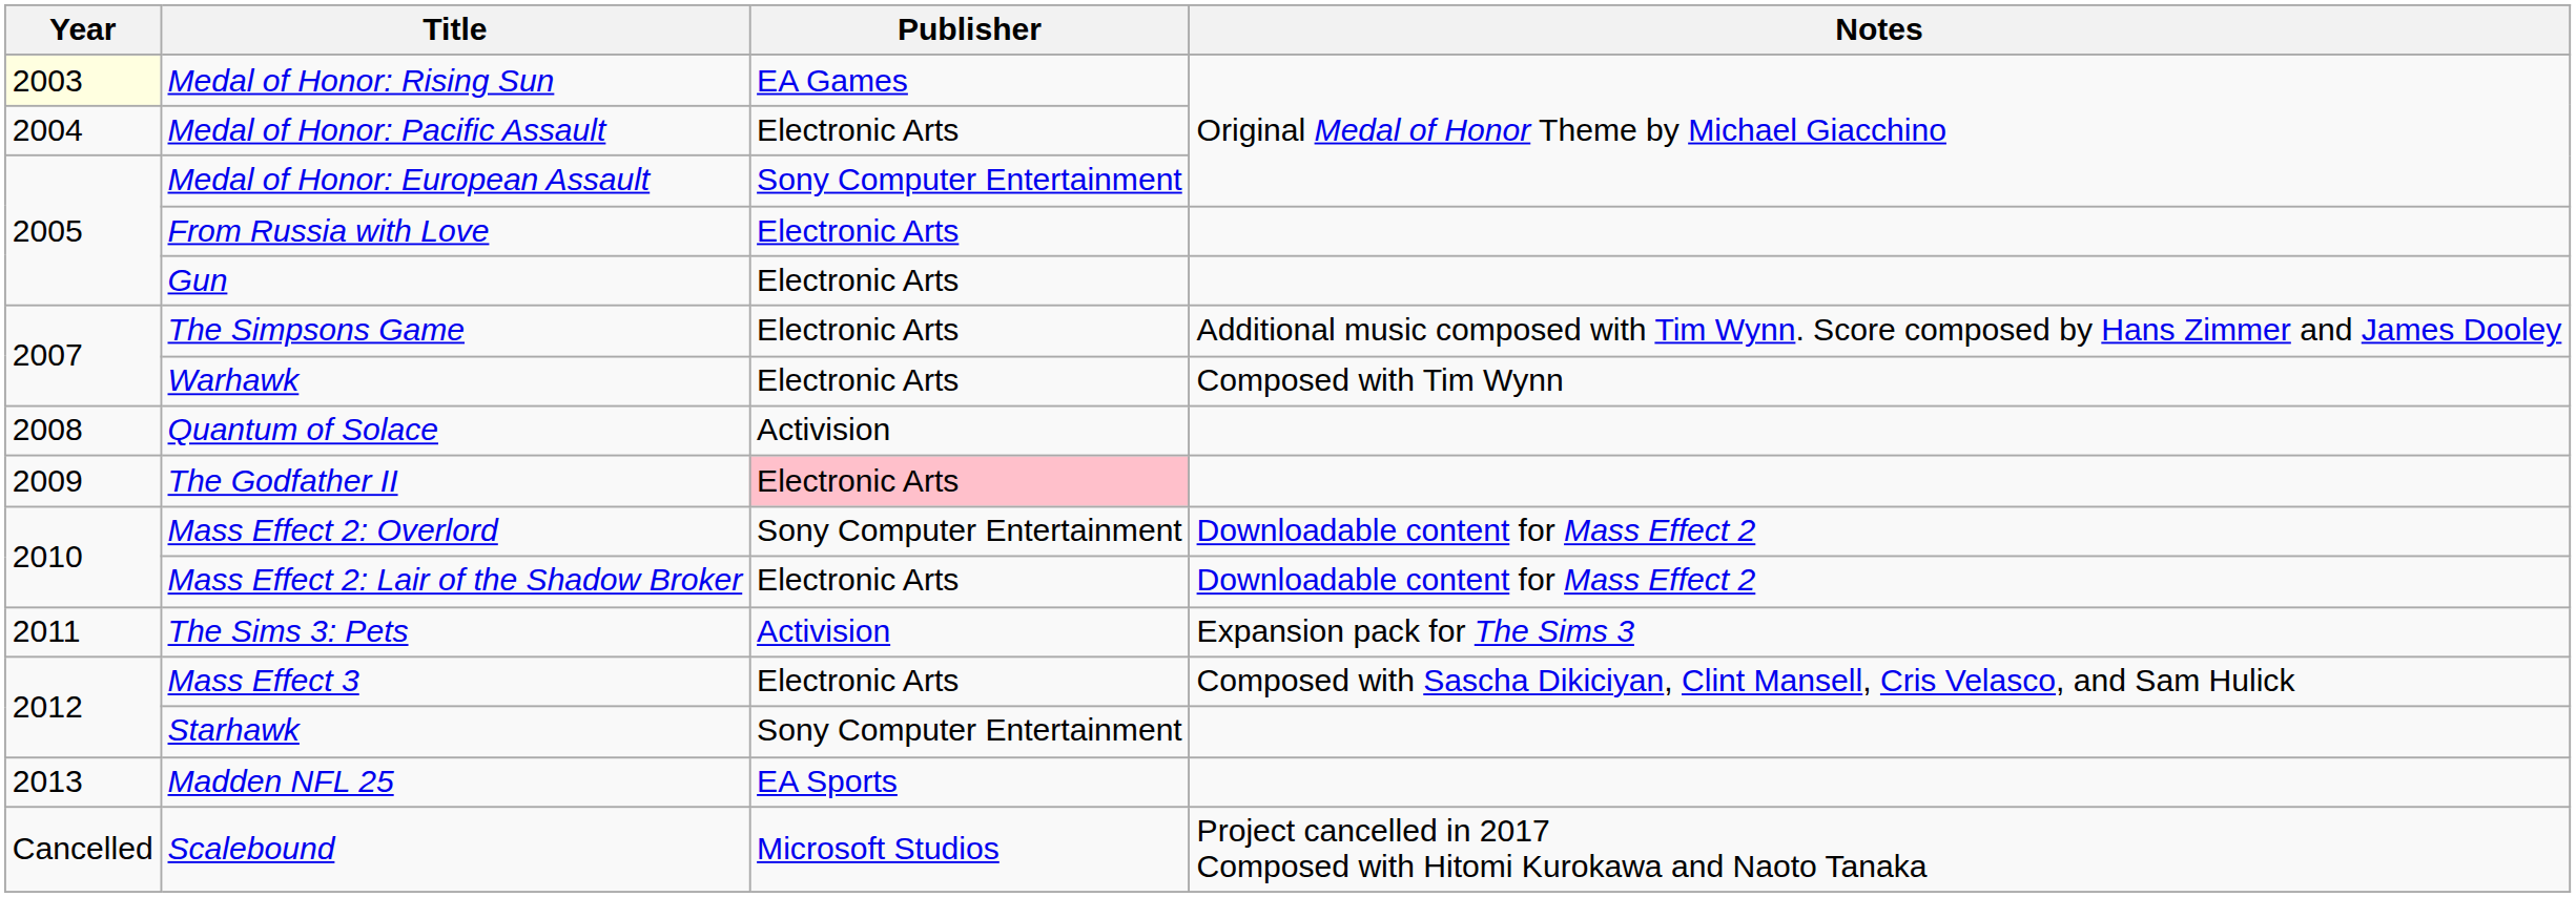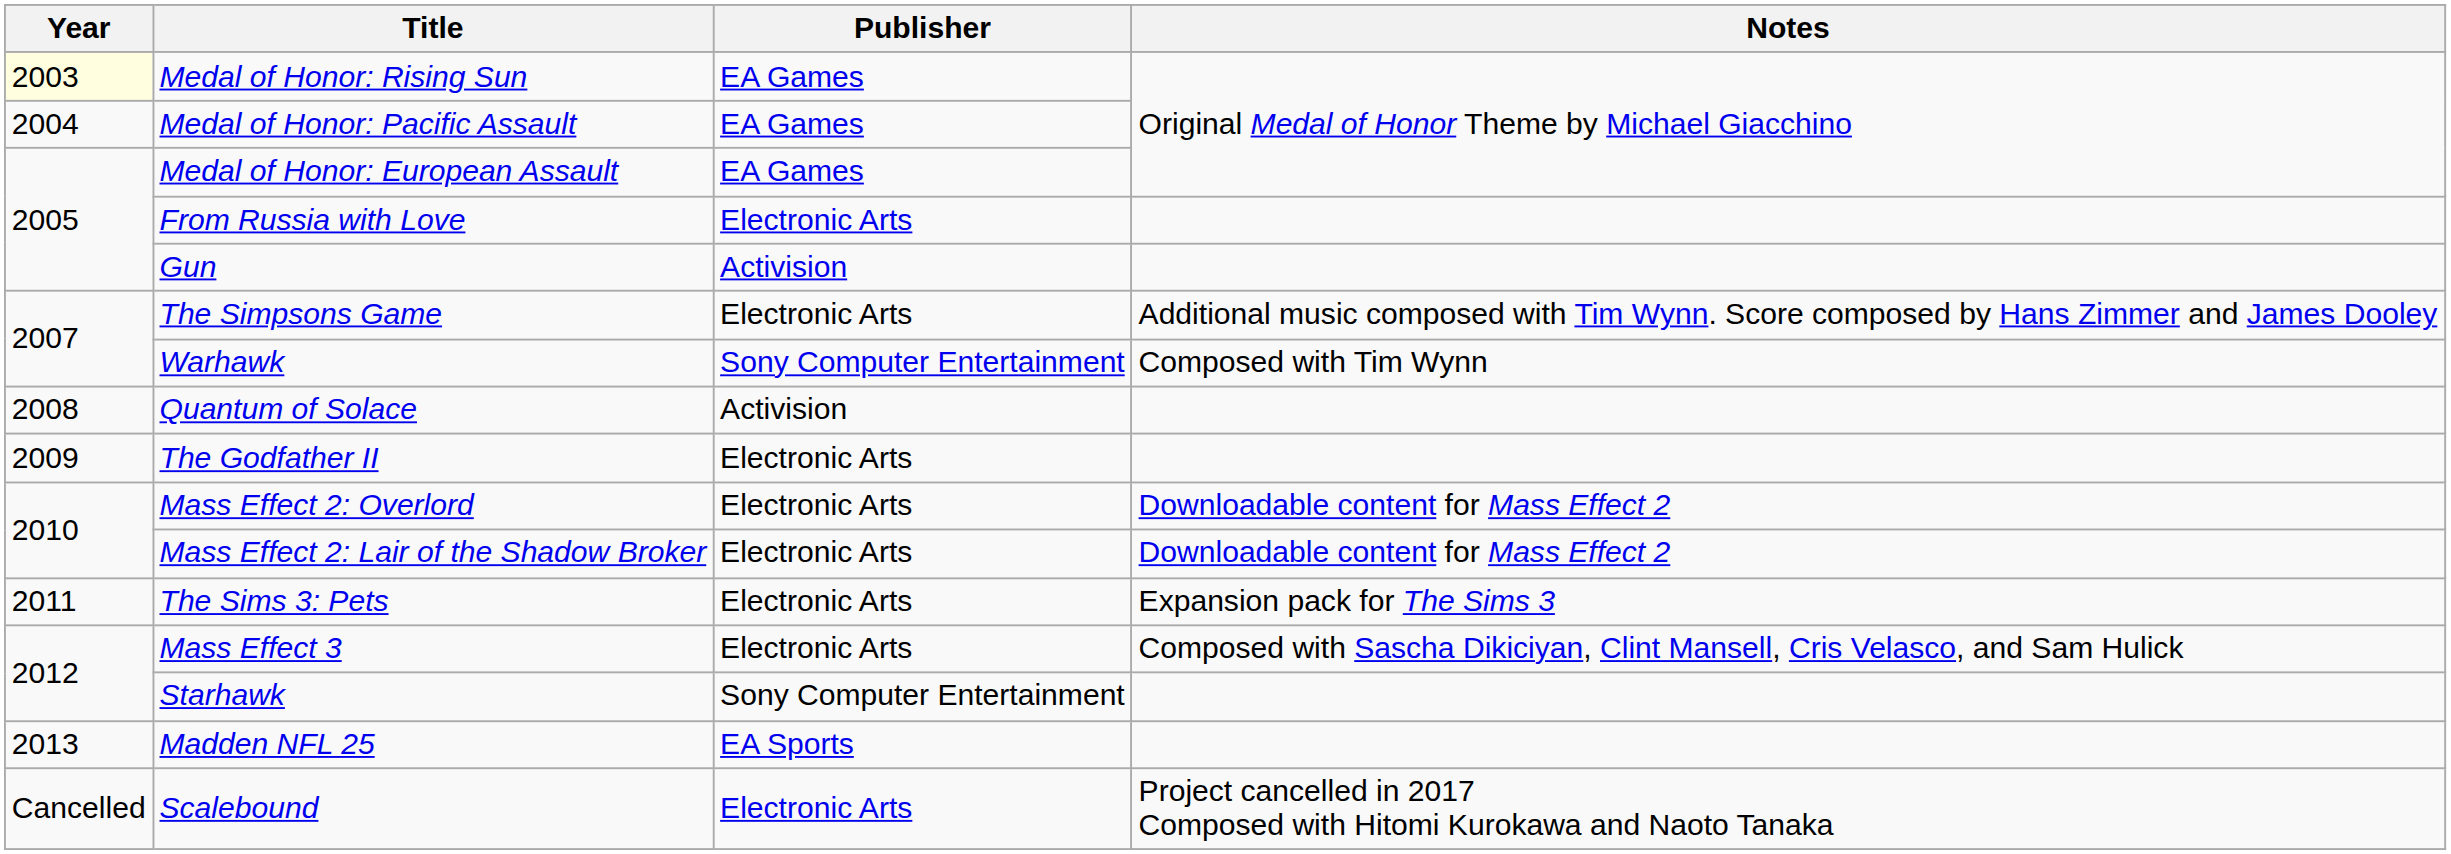Medal of Honor: Pacific Assault | Publisher: Electronic Arts -> EA Games
Medal of Honor: European Assault | Publisher: Sony Computer Entertainment -> EA Games
Gun | Publisher: Electronic Arts -> Activision
Warhawk | Publisher: Electronic Arts -> Sony Computer Entertainment
The Godfather II | Publisher: pink background -> no background
Mass Effect 2: Overlord | Publisher: Sony Computer Entertainment -> Electronic Arts
The Sims 3: Pets | Publisher: Activision -> Electronic Arts
Scalebound | Publisher: Microsoft Studios -> Electronic Arts
